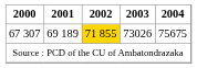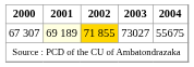67 307 | 2001: no background -> lightyellow background
67 307 | 2003: 73026 -> 73027
67 307 | 2004: 75675 -> 55675
